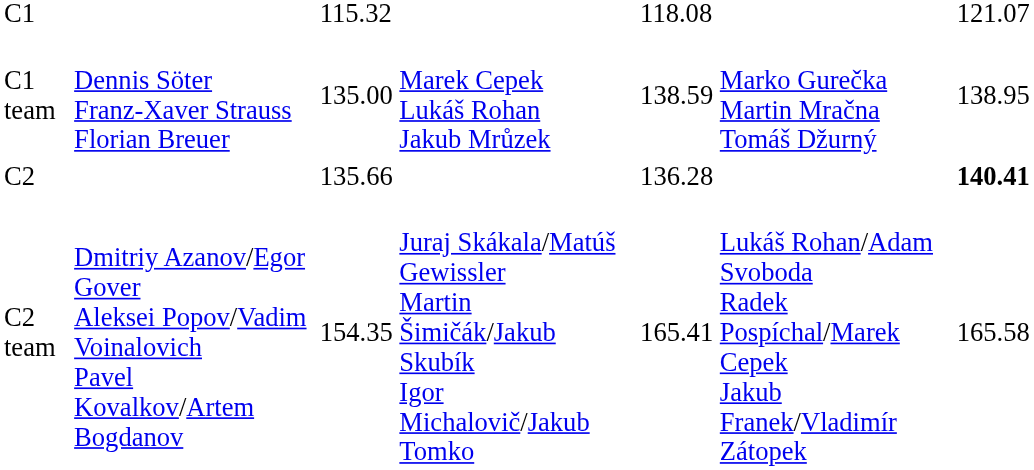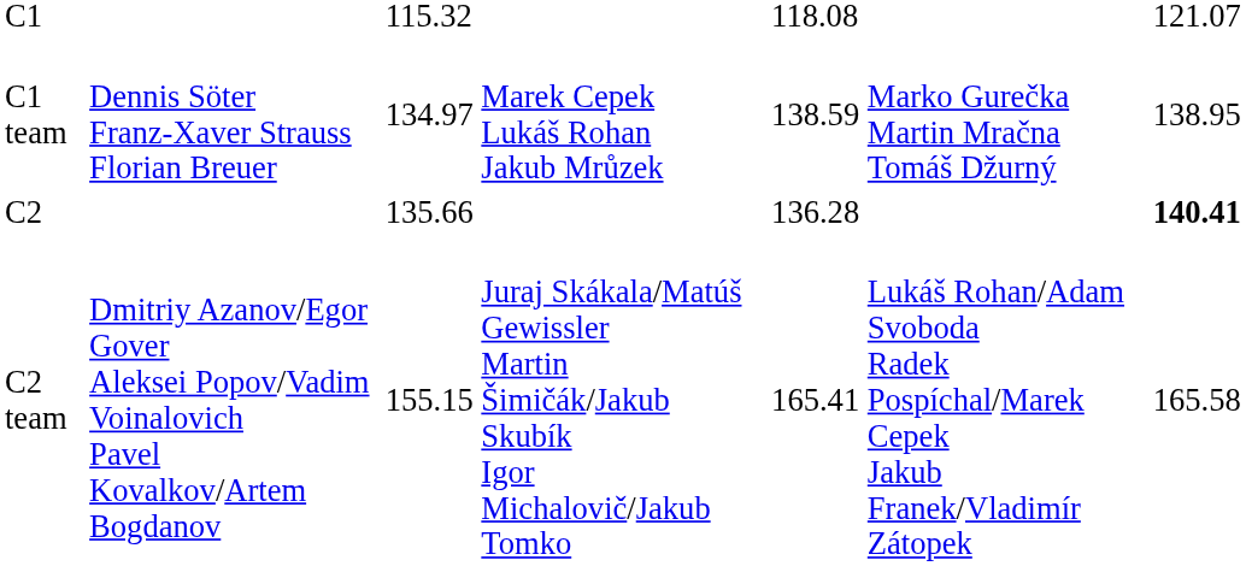C1 team | column 3: 135.00 -> 134.97
C2 team | column 3: 154.35 -> 155.15
